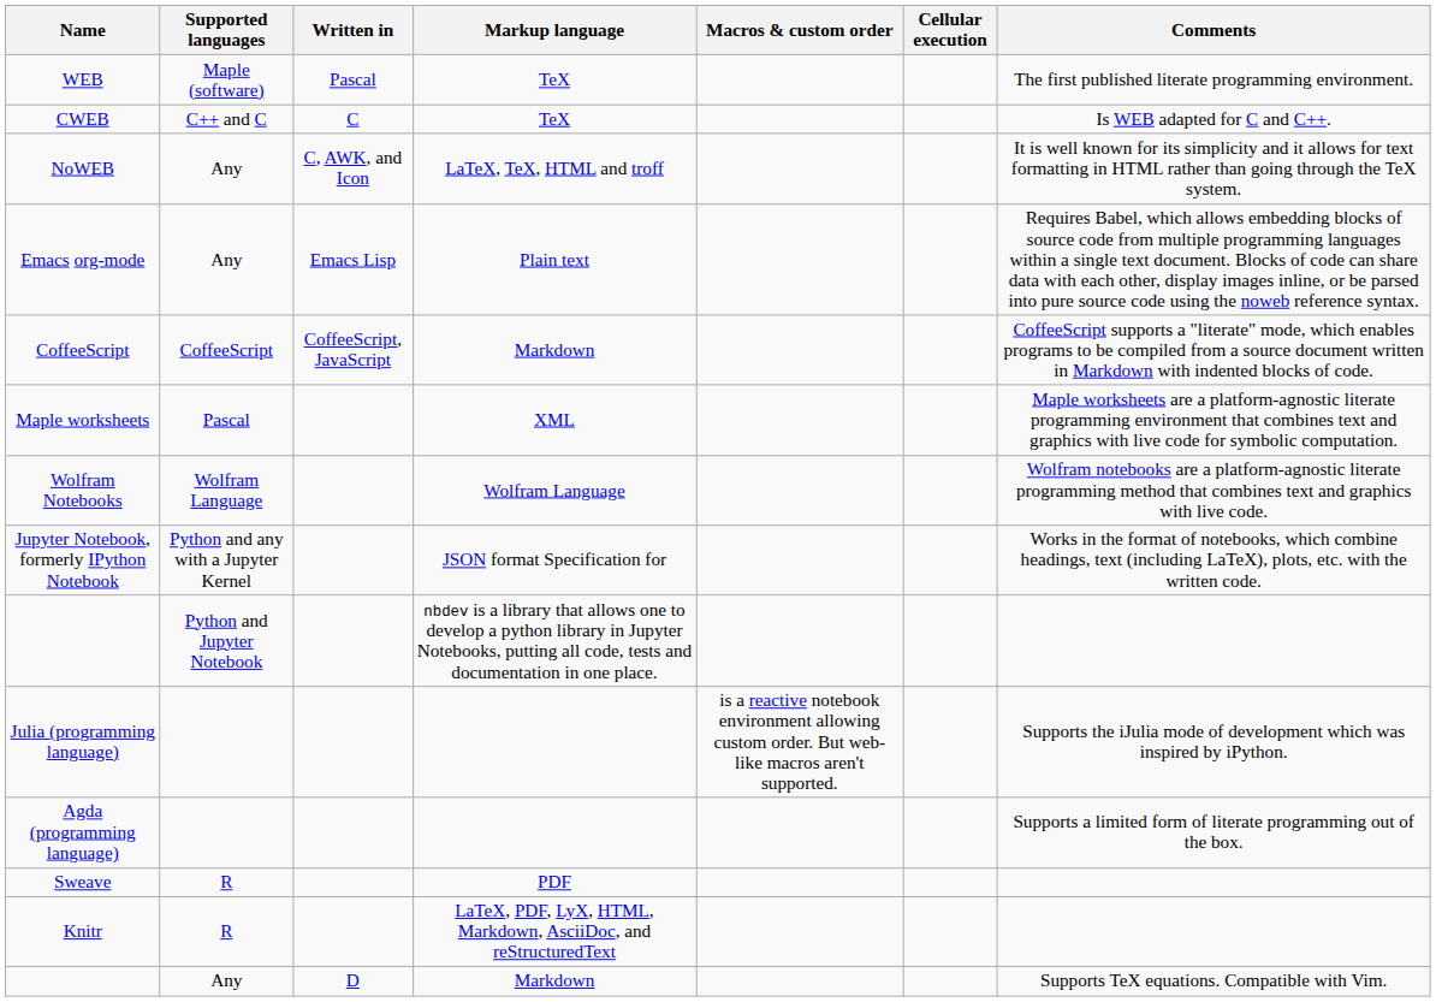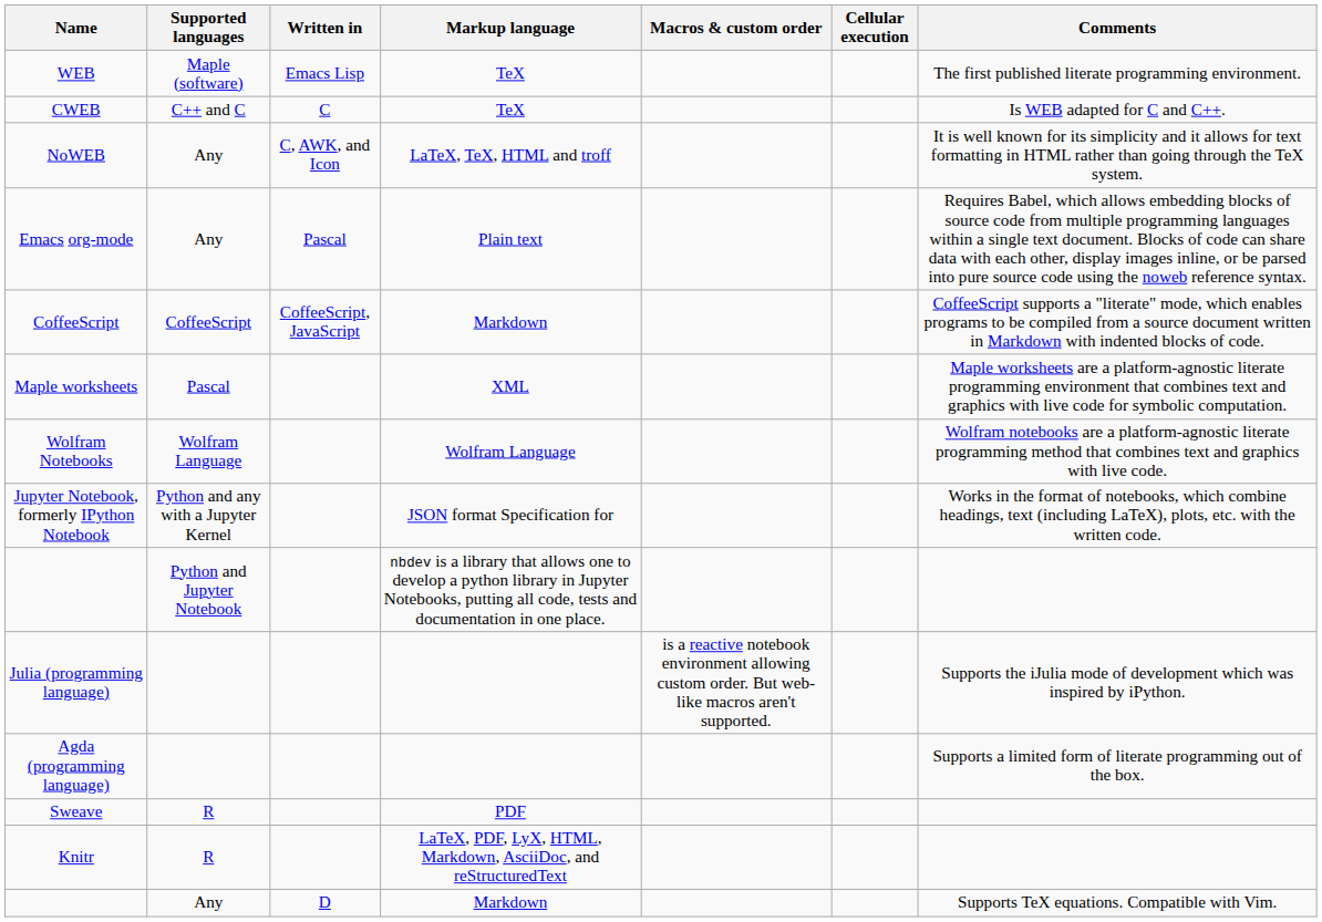WEB | Written in: Pascal -> Emacs Lisp
Emacs org-mode | Written in: Emacs Lisp -> Pascal
